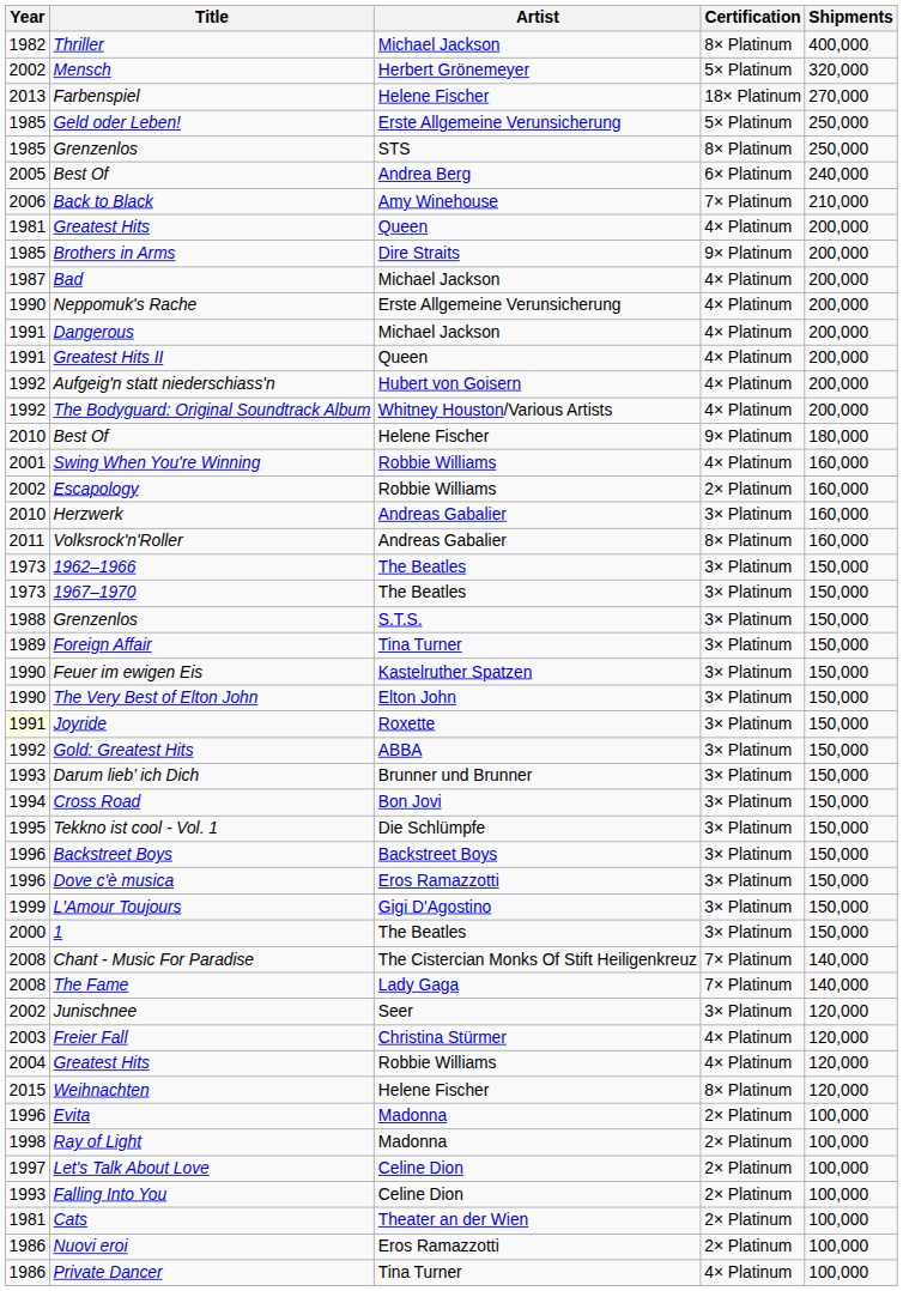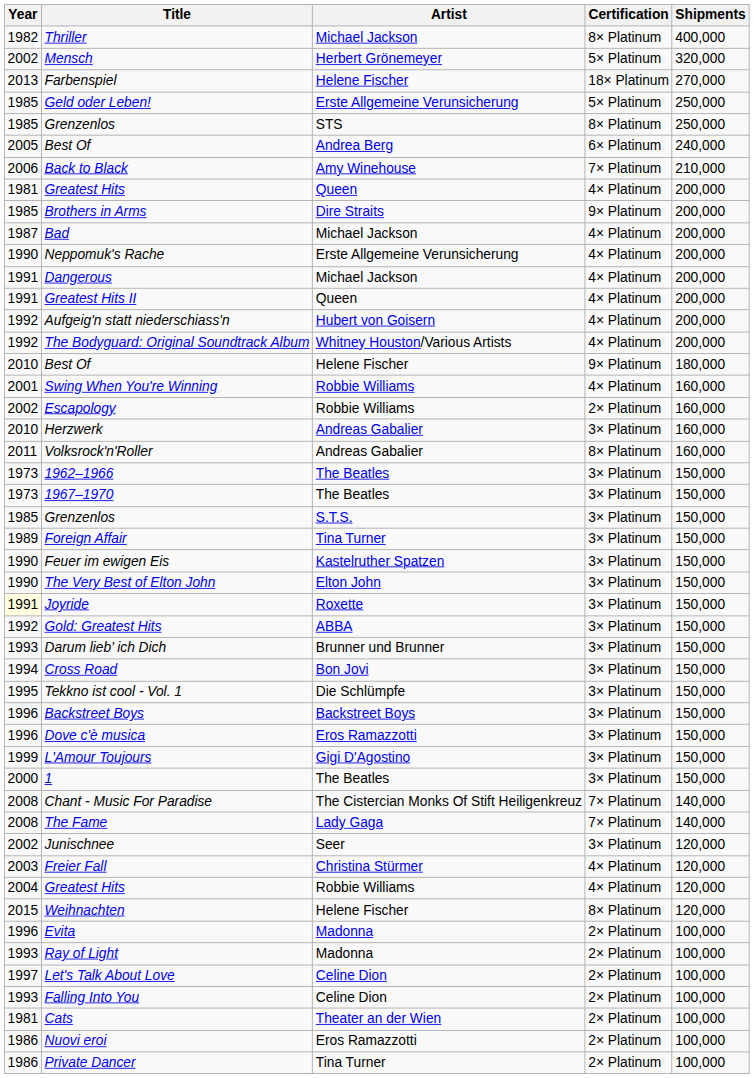Grenzenlos / S.T.S. | Year: 1988 -> 1985
Ray of Light | Year: 1998 -> 1993
Private Dancer | Certification: 4× Platinum -> 2× Platinum
